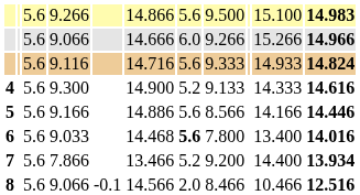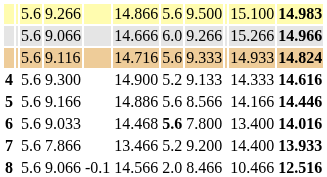7 | column 11: 13.934 -> 13.933
